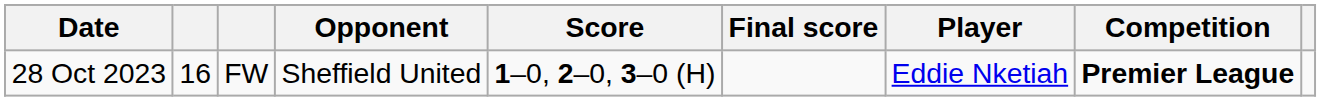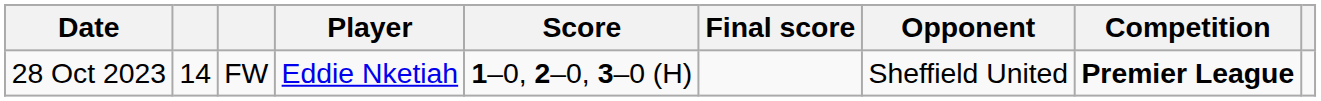columns swapped: Player <-> Opponent
28 Oct 2023 | column 2: 16 -> 14
